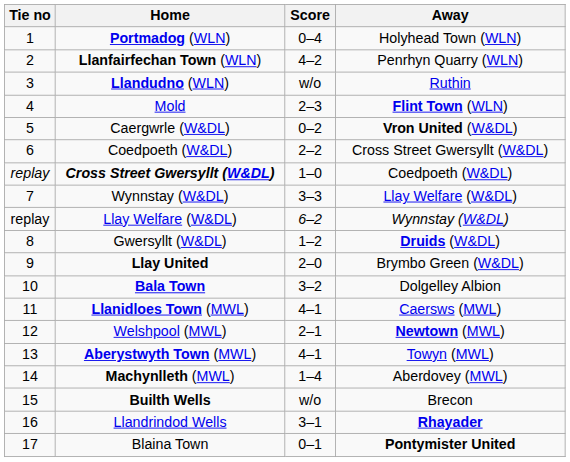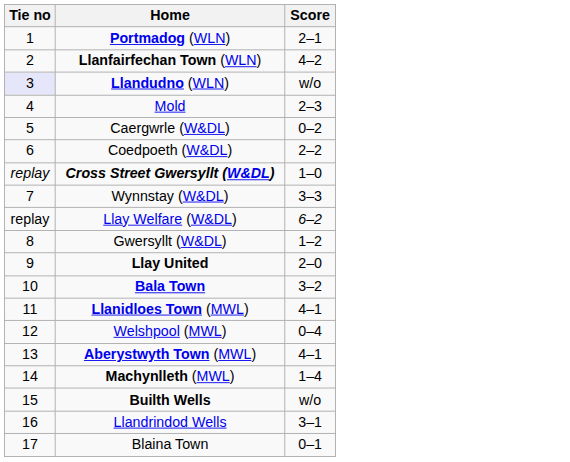- column: Away | Holyhead Town (WLN) | Penrhyn Quarry (WLN) | Ruthin | Flint Town (WLN) | Vron United (W&DL) | Cross Street Gwersyllt (W&DL) | Coedpoeth (W&DL) | Llay Welfare (W&DL) | Wynnstay (W&DL) | Druids (W&DL) | Brymbo Green (W&DL) | Dolgelley Albion | Caersws (MWL) | Newtown (MWL) | Towyn (MWL) | Aberdovey (MWL) | Brecon | Rhayader | Pontymister United
Portmadog (WLN) | Score: 0–4 -> 2–1
Llandudno (WLN) | Tie no: no background -> lavender background
Welshpool (MWL) | Score: 2–1 -> 0–4
